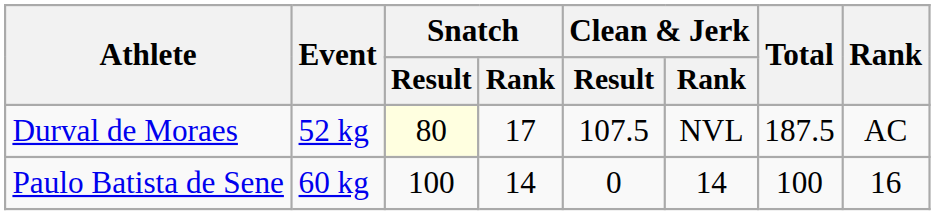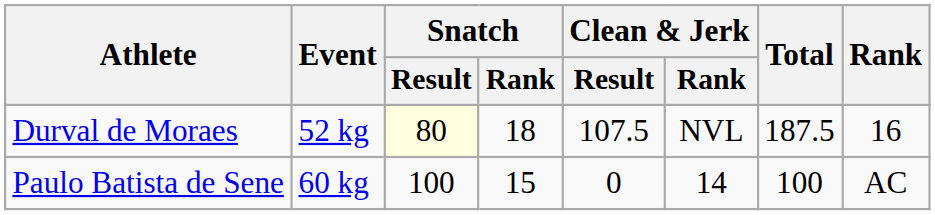Durval de Moraes | Snatch / Rank: 17 -> 18
Durval de Moraes | Rank: AC -> 16
Paulo Batista de Sene | Snatch / Rank: 14 -> 15
Paulo Batista de Sene | Rank: 16 -> AC
